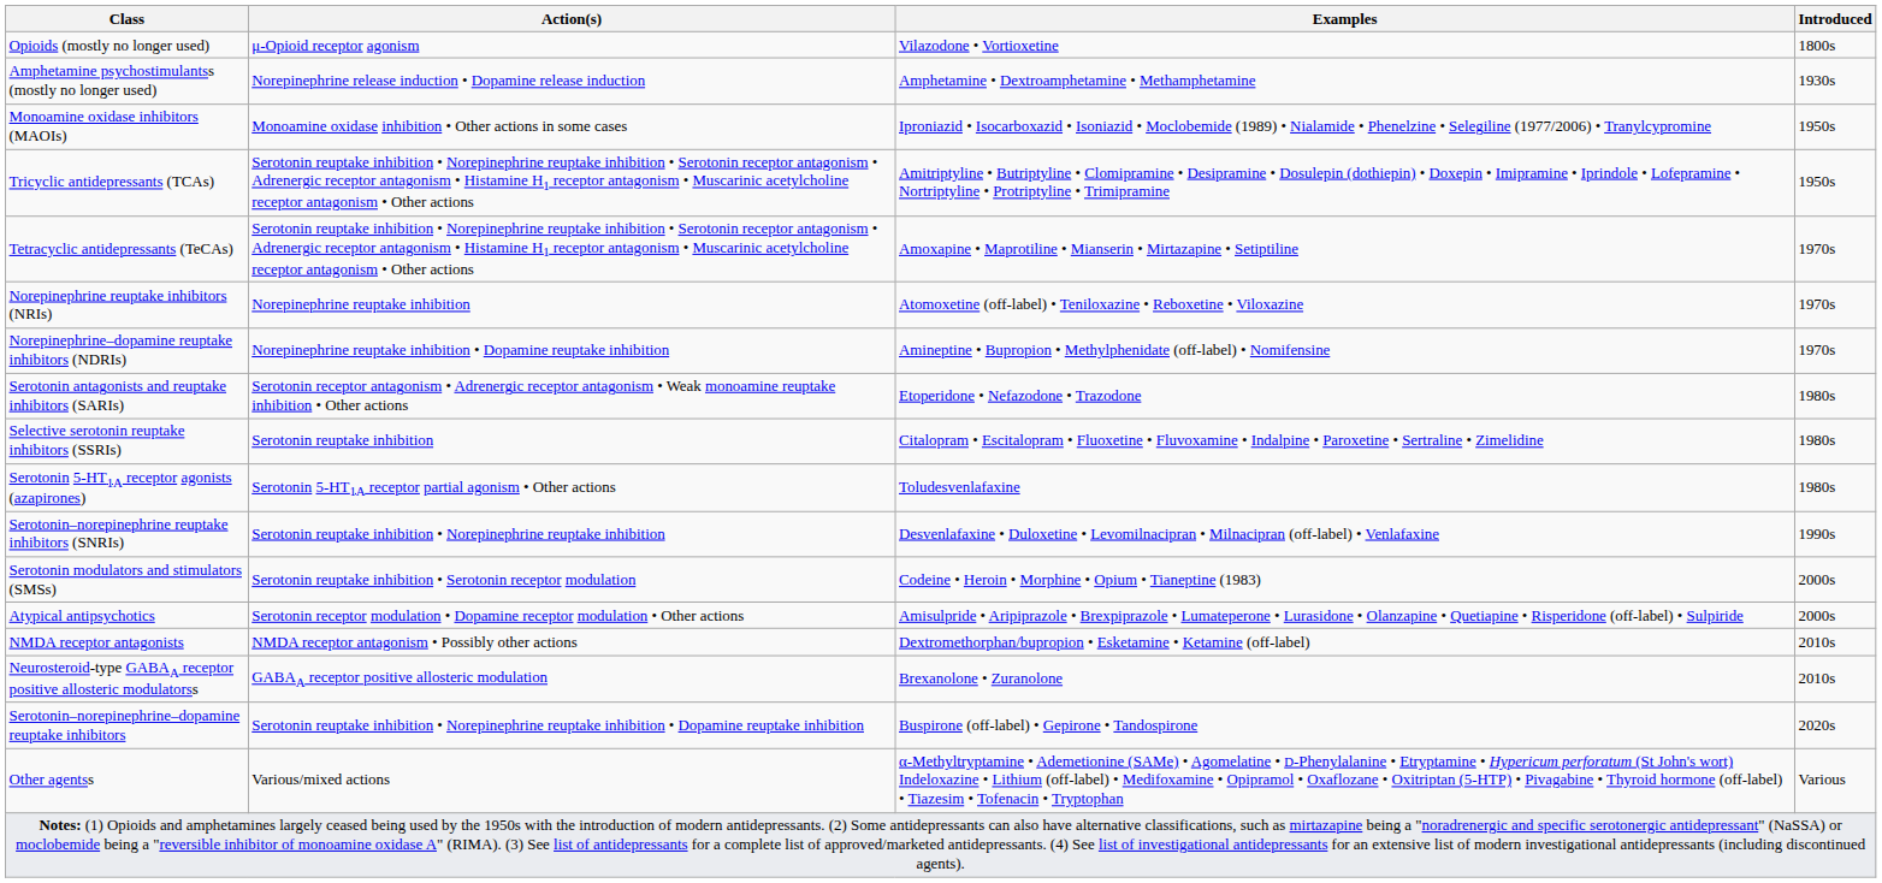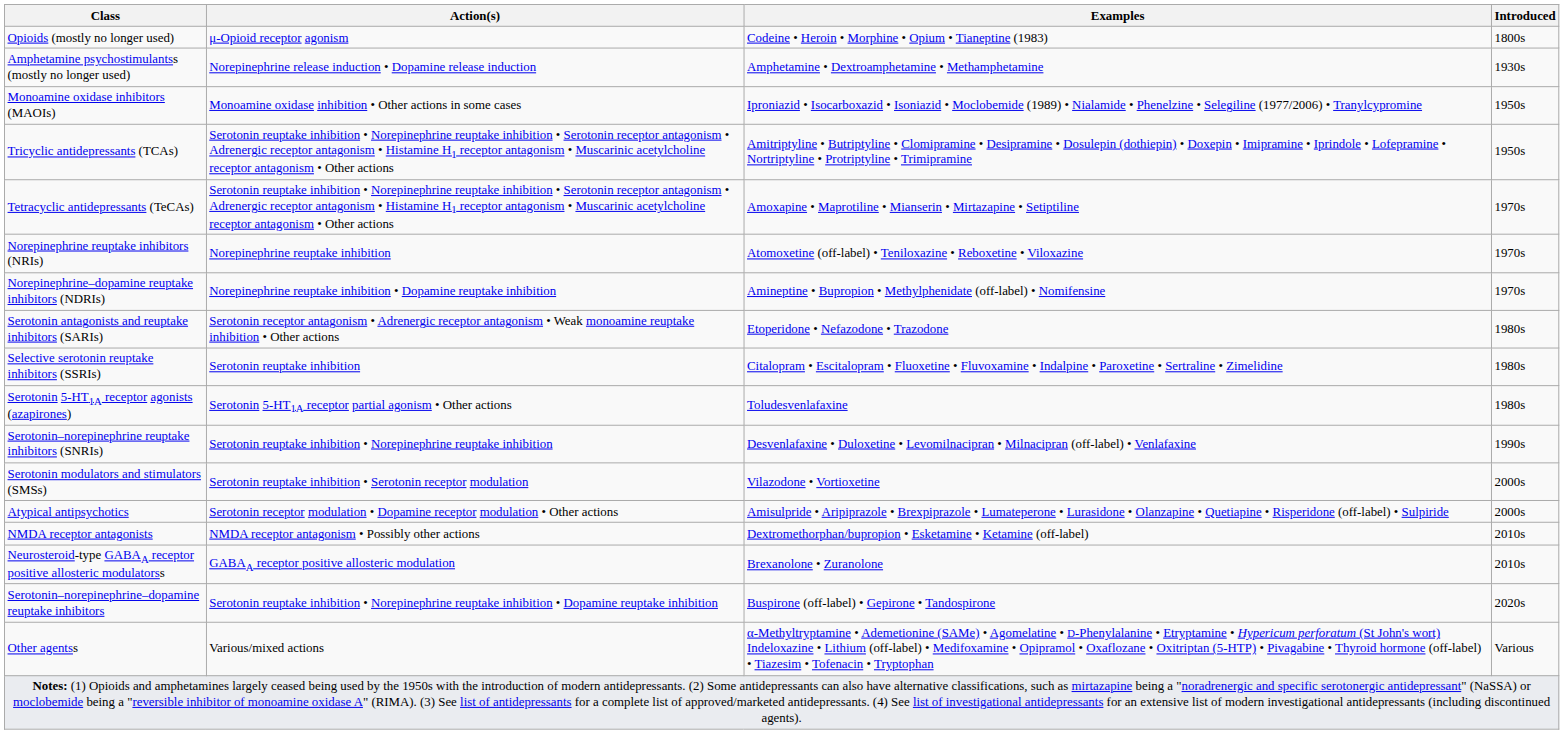Opioids (mostly no longer used) | Examples: Vilazodone • Vortioxetine -> Codeine • Heroin • Morphine • Opium • Tianeptine (1983)
Serotonin modulators and stimulators (SMSs) | Examples: Codeine • Heroin • Morphine • Opium • Tianeptine (1983) -> Vilazodone • Vortioxetine
